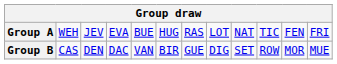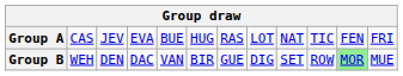Group A | column 2: WEH -> CAS
Group B | column 2: CAS -> WEH
Group B | column 11: no background -> lightgreen background
